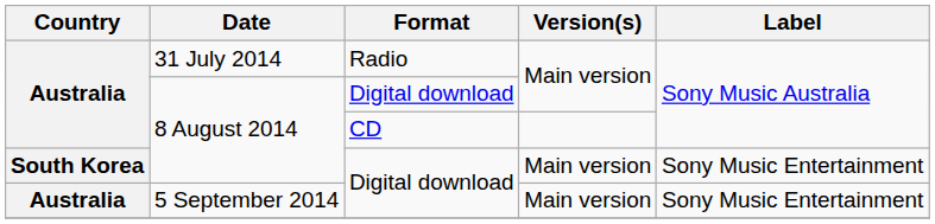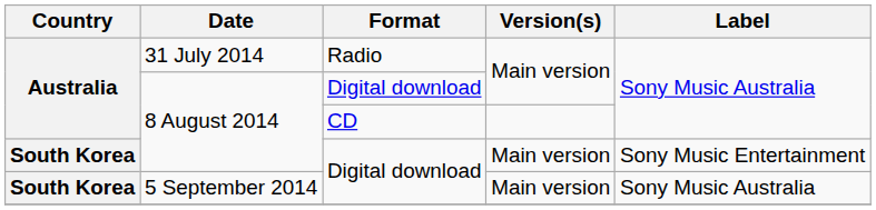5 September 2014 | Country: Australia -> South Korea
5 September 2014 | Label: Sony Music Entertainment -> Sony Music Australia
